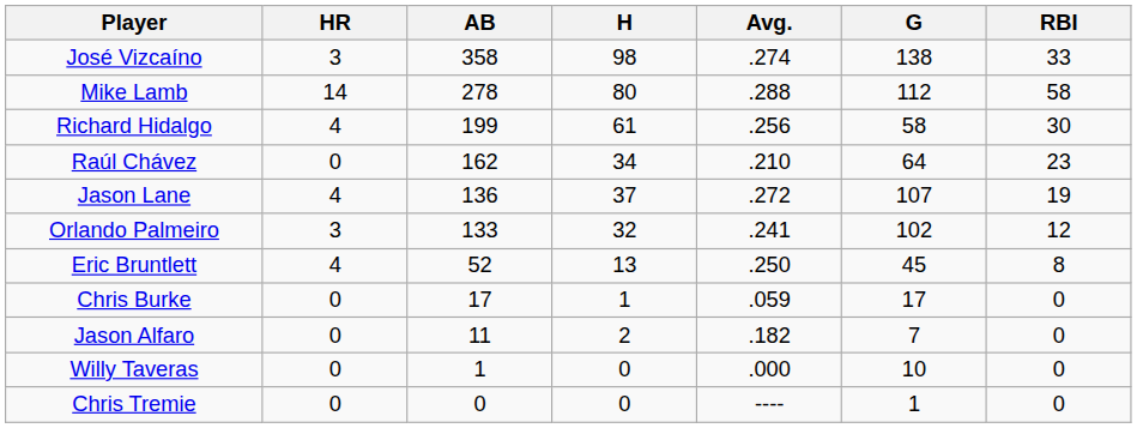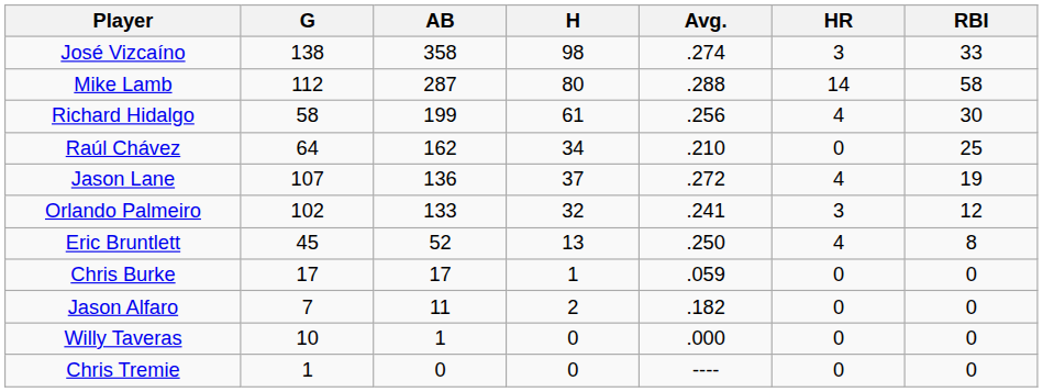columns swapped: G <-> HR
Mike Lamb | AB: 278 -> 287
Raúl Chávez | RBI: 23 -> 25
